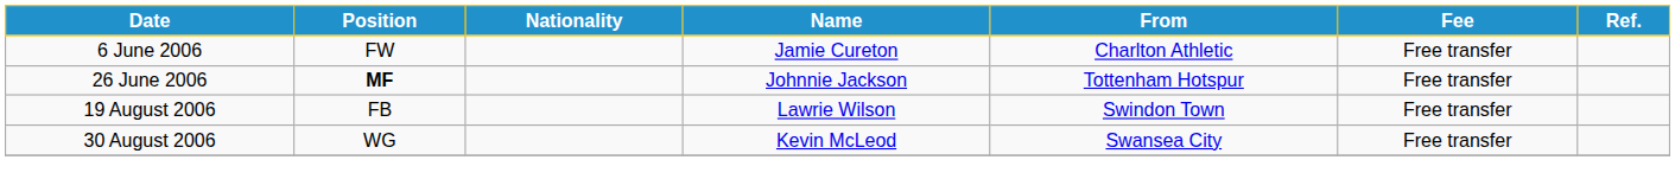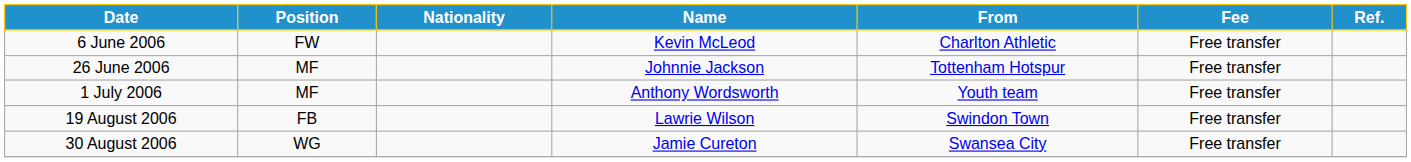6 June 2006 | Name: Jamie Cureton -> Kevin McLeod
26 June 2006 | Position: bold -> normal
+ row: 1 July 2006 | MF | Anthony Wordsworth | Youth team | Free transfer
30 August 2006 | Name: Kevin McLeod -> Jamie Cureton
